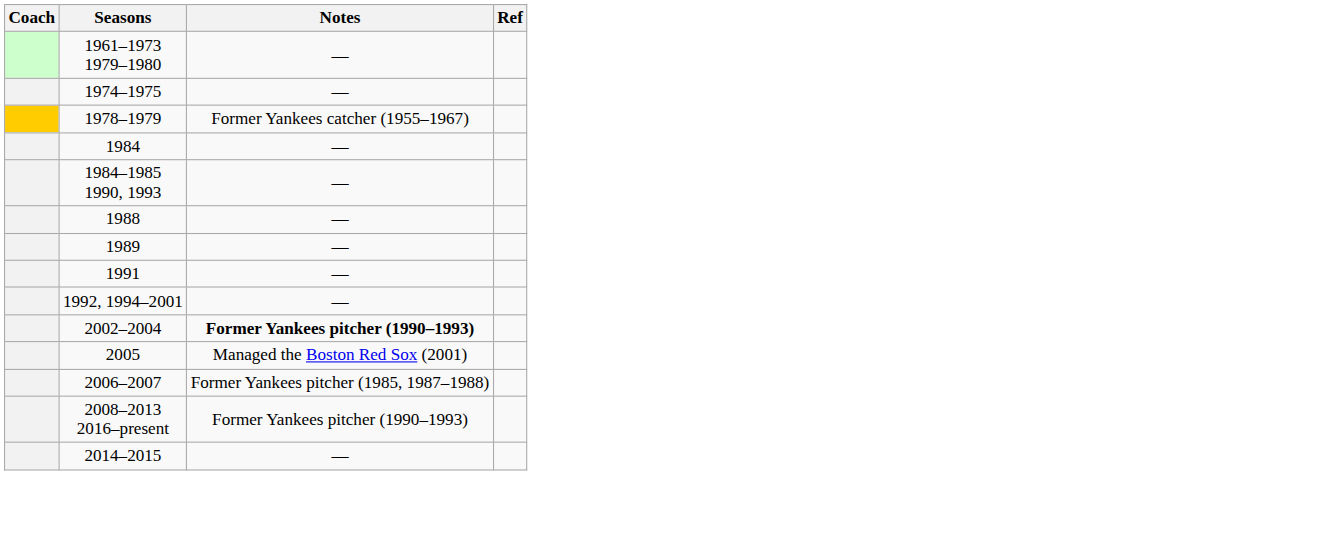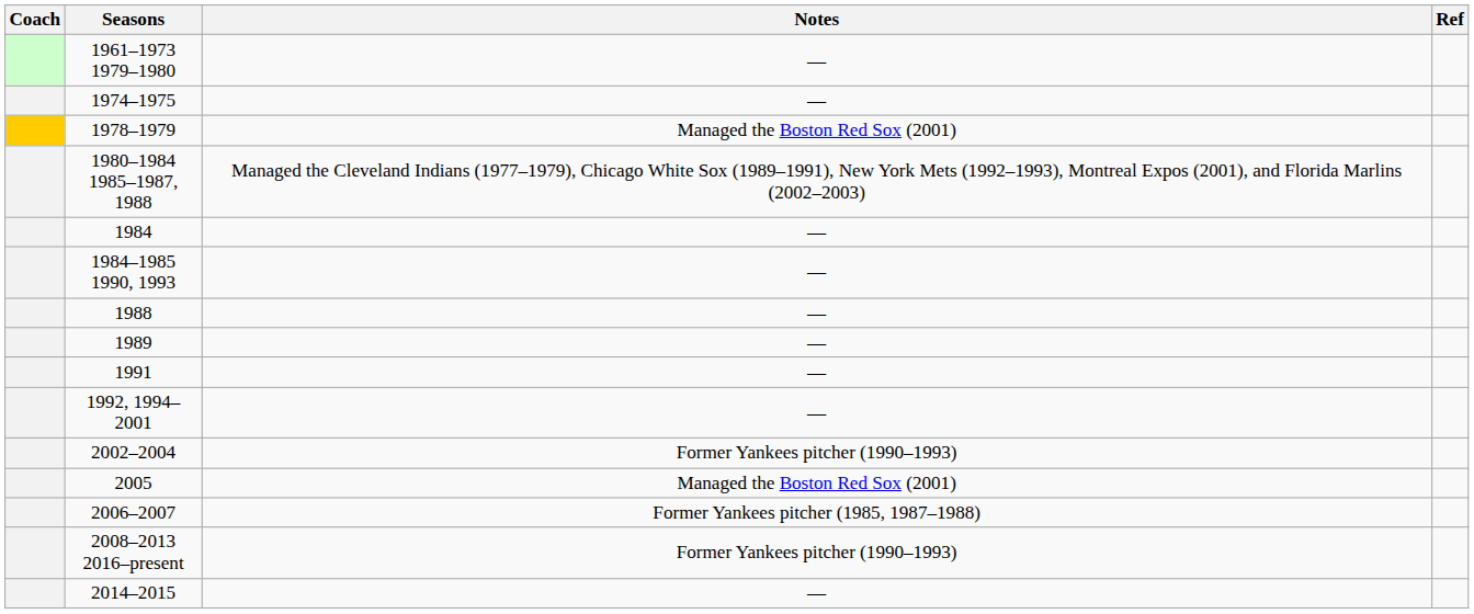1978–1979 | Notes: Former Yankees catcher (1955–1967) -> Managed the Boston Red Sox (2001)
+ row: 1980–1984 1985–1987, 1988 | Managed the Cleveland Indians (1977–1979), Chicago White Sox (1989–1991), New York Mets (1992–1993), Montreal Expos (2001), and Florida Marlins (2002–2003)
2002–2004 | Notes: bold -> normal
